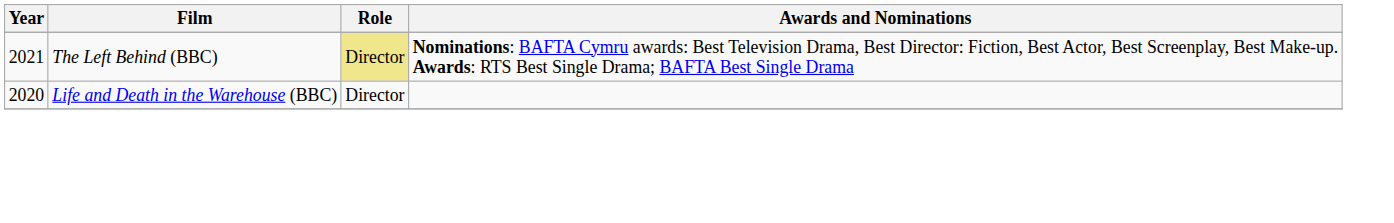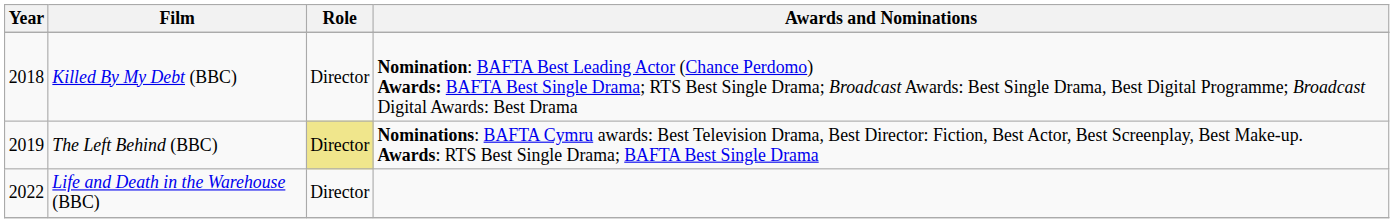+ row: 2018 | Killed By My Debt (BBC) | Director | Nomination: BAFTA Best Leading Actor (Chance Perdomo) Awards: BAFTA Best Single Drama; RTS Best Single Drama; Broadcast Awards: Best Single Drama, Best Digital Programme; Broadcast Digital Awards: Best Drama
The Left Behind (BBC) | Year: 2021 -> 2019
Life and Death in the Warehouse (BBC) | Year: 2020 -> 2022
